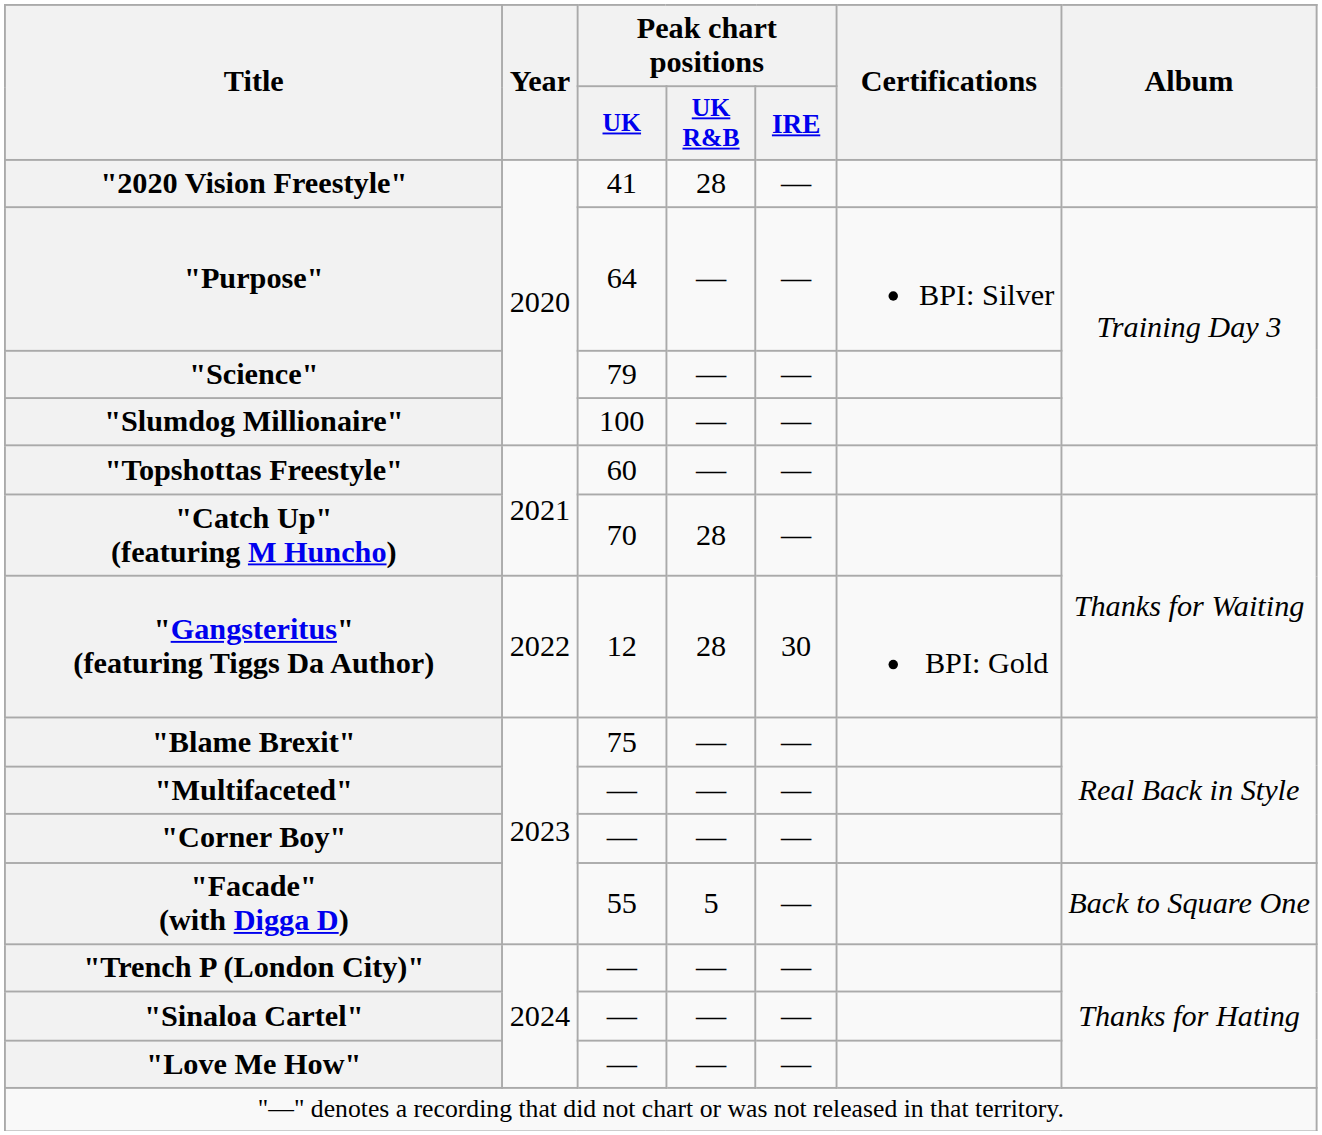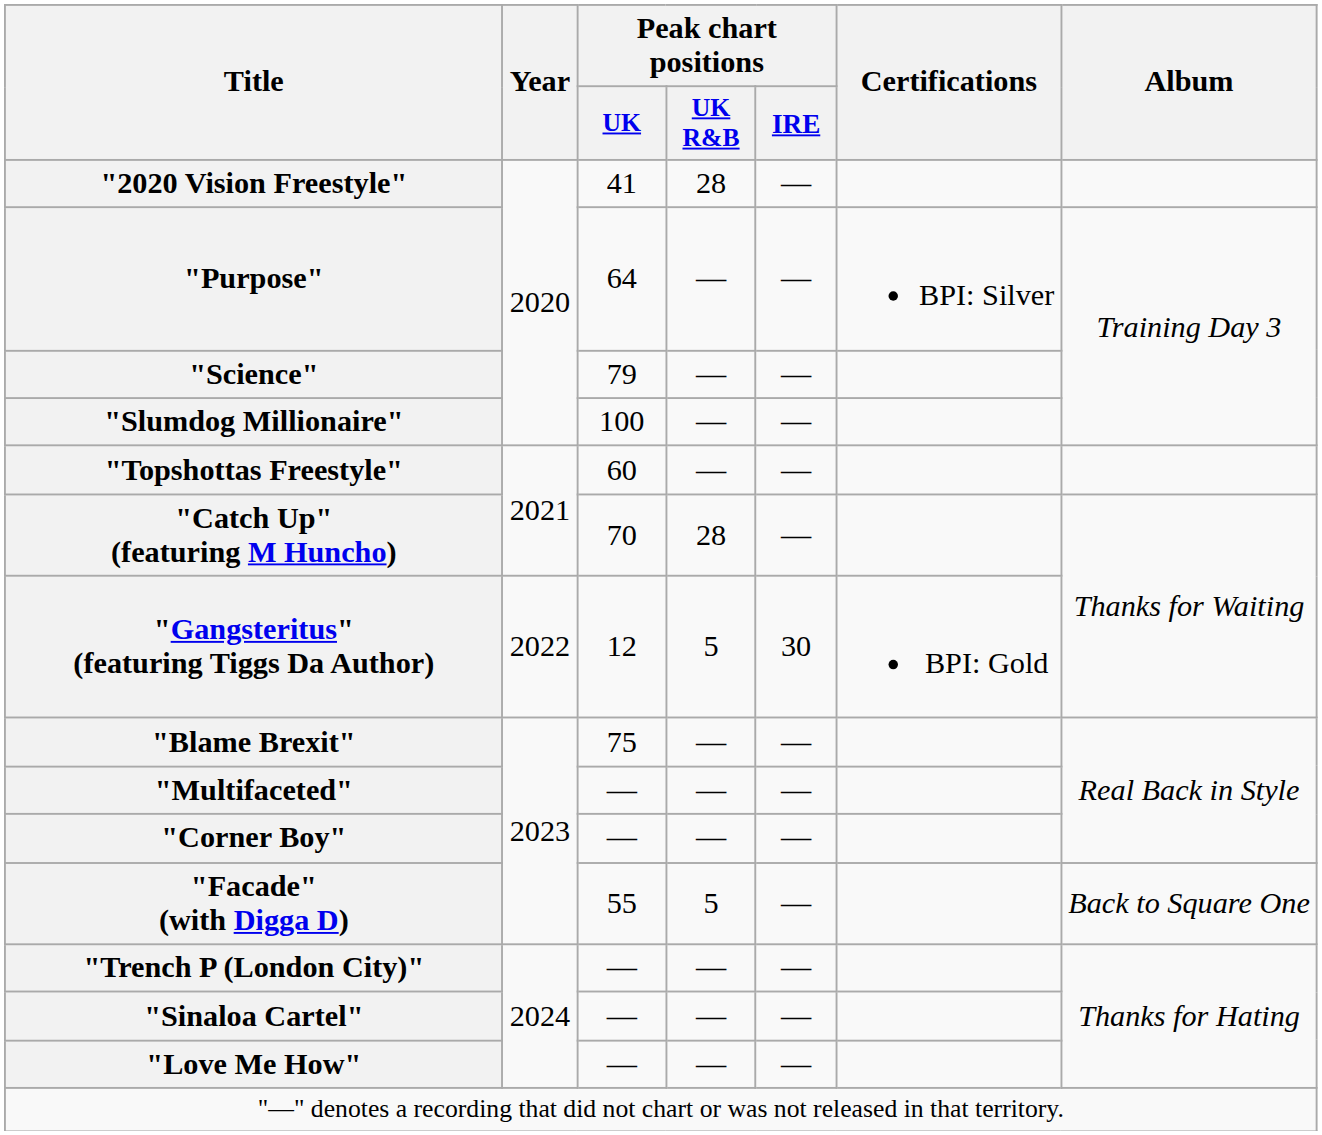"Gangsteritus" (featuring Tiggs Da Author) | Peak chart positions / UK R&B: 28 -> 5
